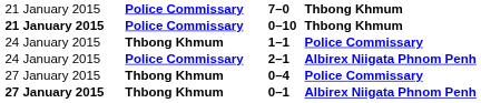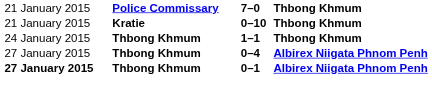0–10 | column 1: bold -> normal
0–10 | column 2: Police Commissary -> Kratie
1–1 | column 4: Police Commissary -> Thbong Khmum
- row: 24 January 2015 | Police Commissary | 2–1 | Albirex Niigata Phnom Penh
0–4 | column 4: Police Commissary -> Albirex Niigata Phnom Penh
